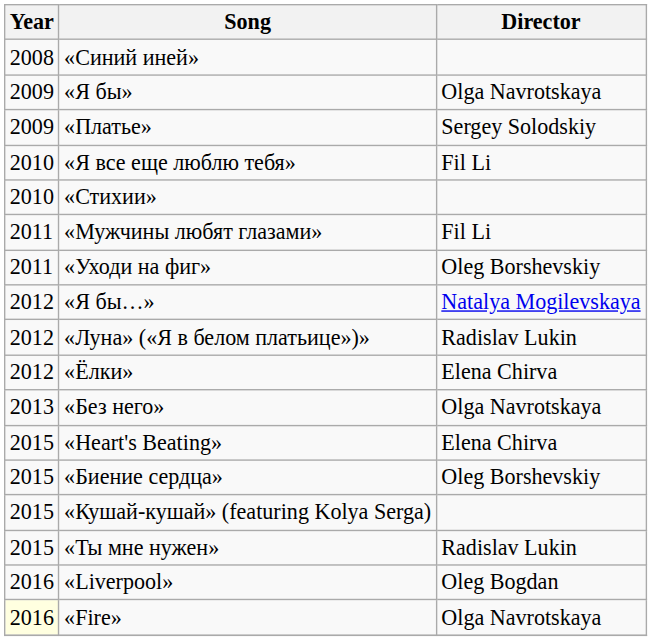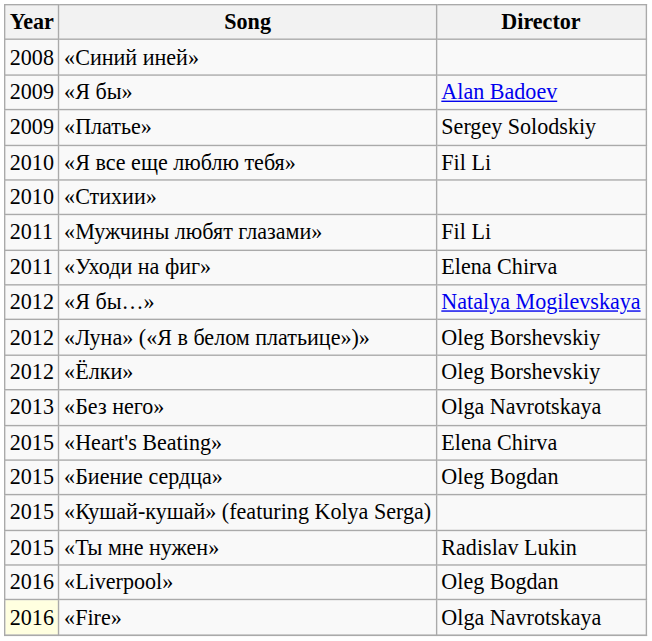«Я бы» | Director: Olga Navrotskaya -> Alan Badoev
«Уходи на фиг» | Director: Oleg Borshevskiy -> Elena Chirva
«Луна» («Я в белом платьице»)» | Director: Radislav Lukin -> Oleg Borshevskiy
«Ёлки» | Director: Elena Chirva -> Oleg Borshevskiy
«Биение сердца» | Director: Oleg Borshevskiy -> Oleg Bogdan
